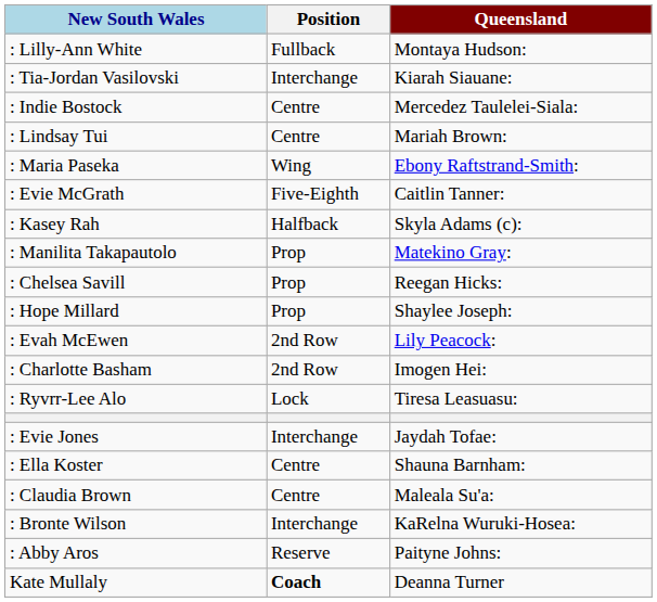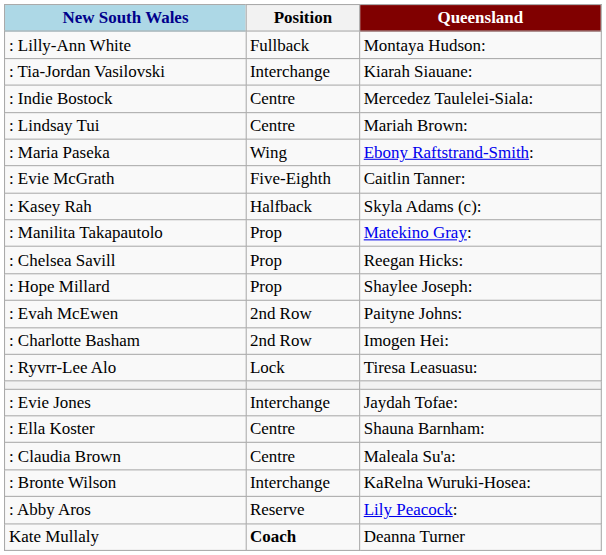: Evah McEwen | Queensland: Lily Peacock: -> Paityne Johns:
: Abby Aros | Queensland: Paityne Johns: -> Lily Peacock:
